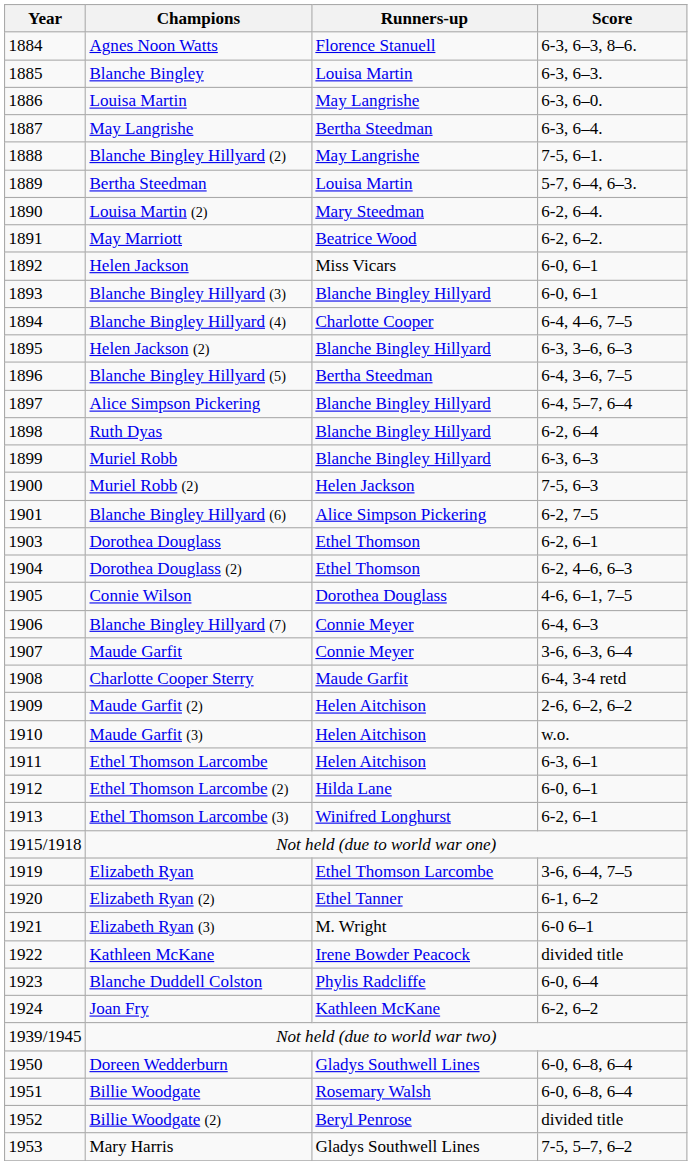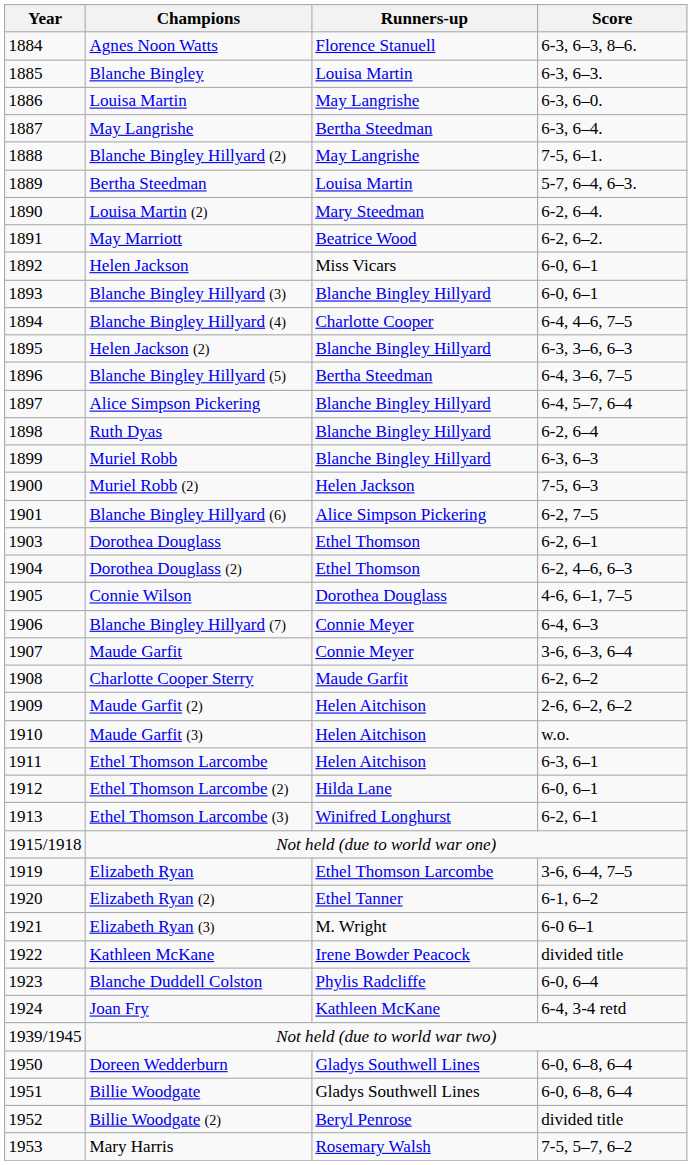Charlotte Cooper Sterry | Score: 6-4, 3-4 retd -> 6-2, 6–2
Joan Fry | Score: 6-2, 6–2 -> 6-4, 3-4 retd
Billie Woodgate | Runners-up: Rosemary Walsh -> Gladys Southwell Lines
Mary Harris | Runners-up: Gladys Southwell Lines -> Rosemary Walsh
